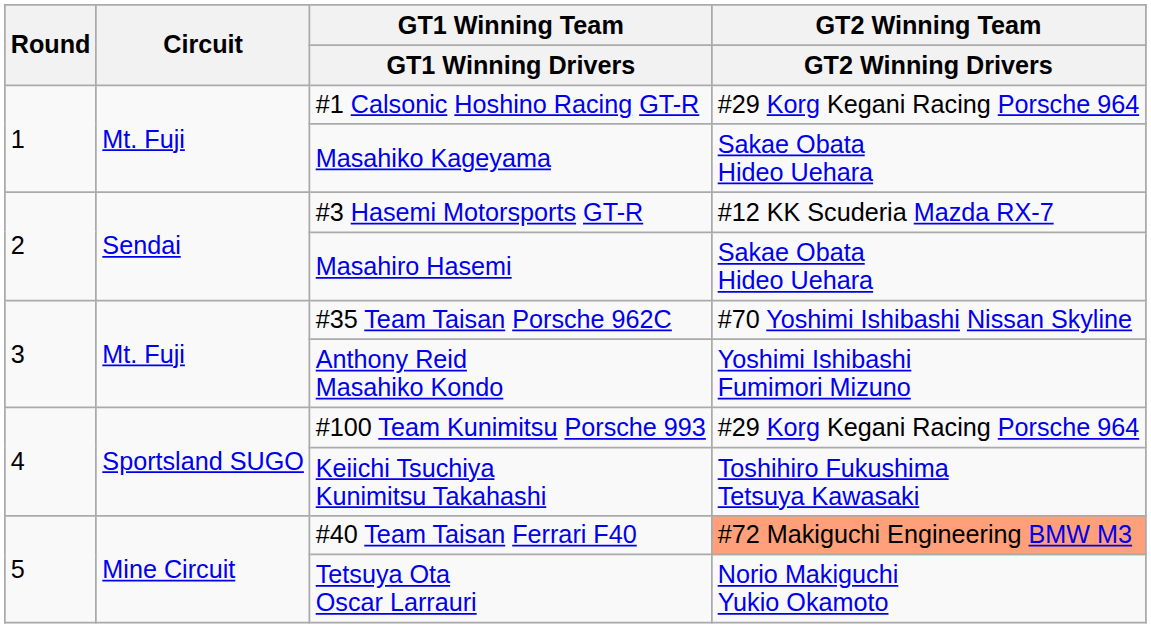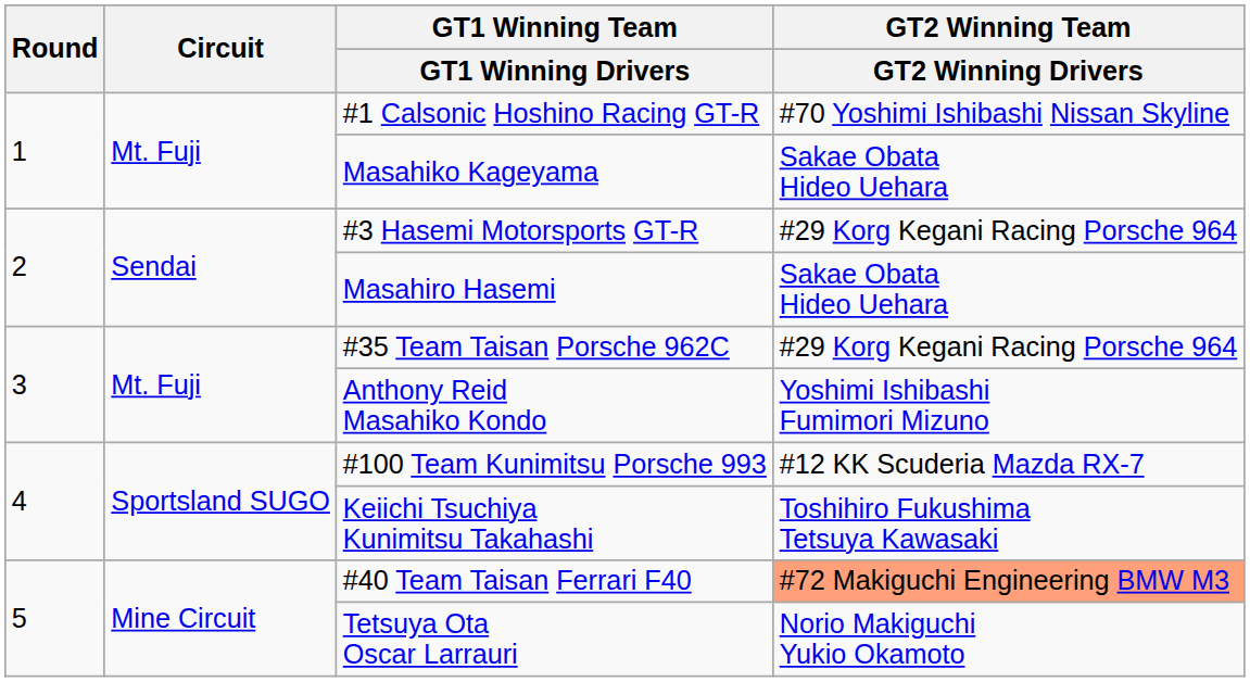#1 Calsonic Hoshino Racing GT-R | GT2 Winning Team / GT2 Winning Drivers: #29 Korg Kegani Racing Porsche 964 -> #70 Yoshimi Ishibashi Nissan Skyline
#3 Hasemi Motorsports GT-R | GT2 Winning Team / GT2 Winning Drivers: #12 KK Scuderia Mazda RX-7 -> #29 Korg Kegani Racing Porsche 964
#35 Team Taisan Porsche 962C | GT2 Winning Team / GT2 Winning Drivers: #70 Yoshimi Ishibashi Nissan Skyline -> #29 Korg Kegani Racing Porsche 964
#100 Team Kunimitsu Porsche 993 | GT2 Winning Team / GT2 Winning Drivers: #29 Korg Kegani Racing Porsche 964 -> #12 KK Scuderia Mazda RX-7
